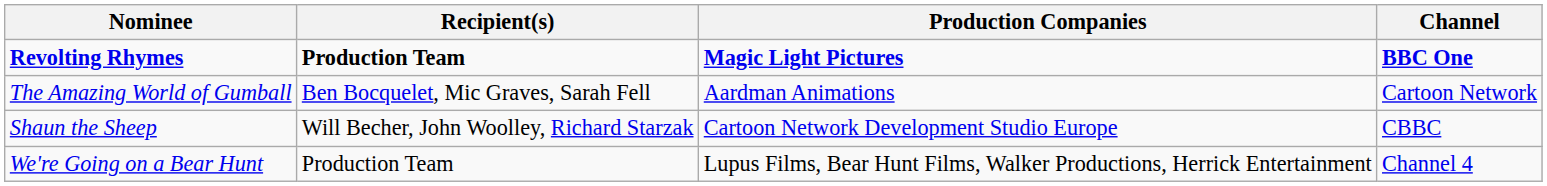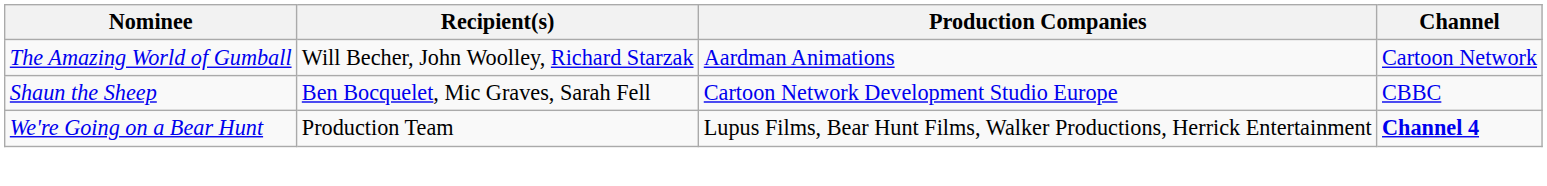- row: Revolting Rhymes | Production Team | Magic Light Pictures | BBC One
The Amazing World of Gumball | Recipient(s): Ben Bocquelet, Mic Graves, Sarah Fell -> Will Becher, John Woolley, Richard Starzak
Shaun the Sheep | Recipient(s): Will Becher, John Woolley, Richard Starzak -> Ben Bocquelet, Mic Graves, Sarah Fell
We're Going on a Bear Hunt | Channel: normal -> bold
